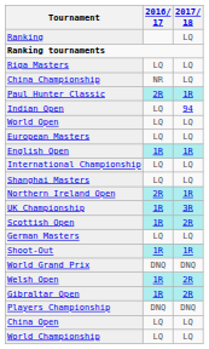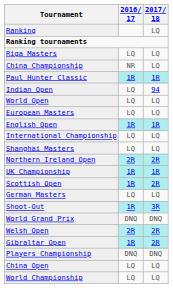Paul Hunter Classic | 2016/ 17: 2R -> 1R
Northern Ireland Open | 2017/ 18: 1R -> 2R
UK Championship | 2017/ 18: 3R -> 1R
Shoot-Out | 2017/ 18: 1R -> 3R
Welsh Open | 2016/ 17: 1R -> 2R
